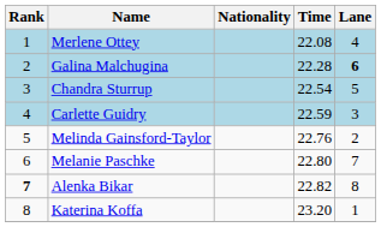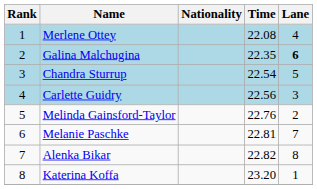Galina Malchugina | Time: 22.28 -> 22.35
Carlette Guidry | Time: 22.59 -> 22.56
Melanie Paschke | Time: 22.80 -> 22.81
Alenka Bikar | Rank: bold -> normal
